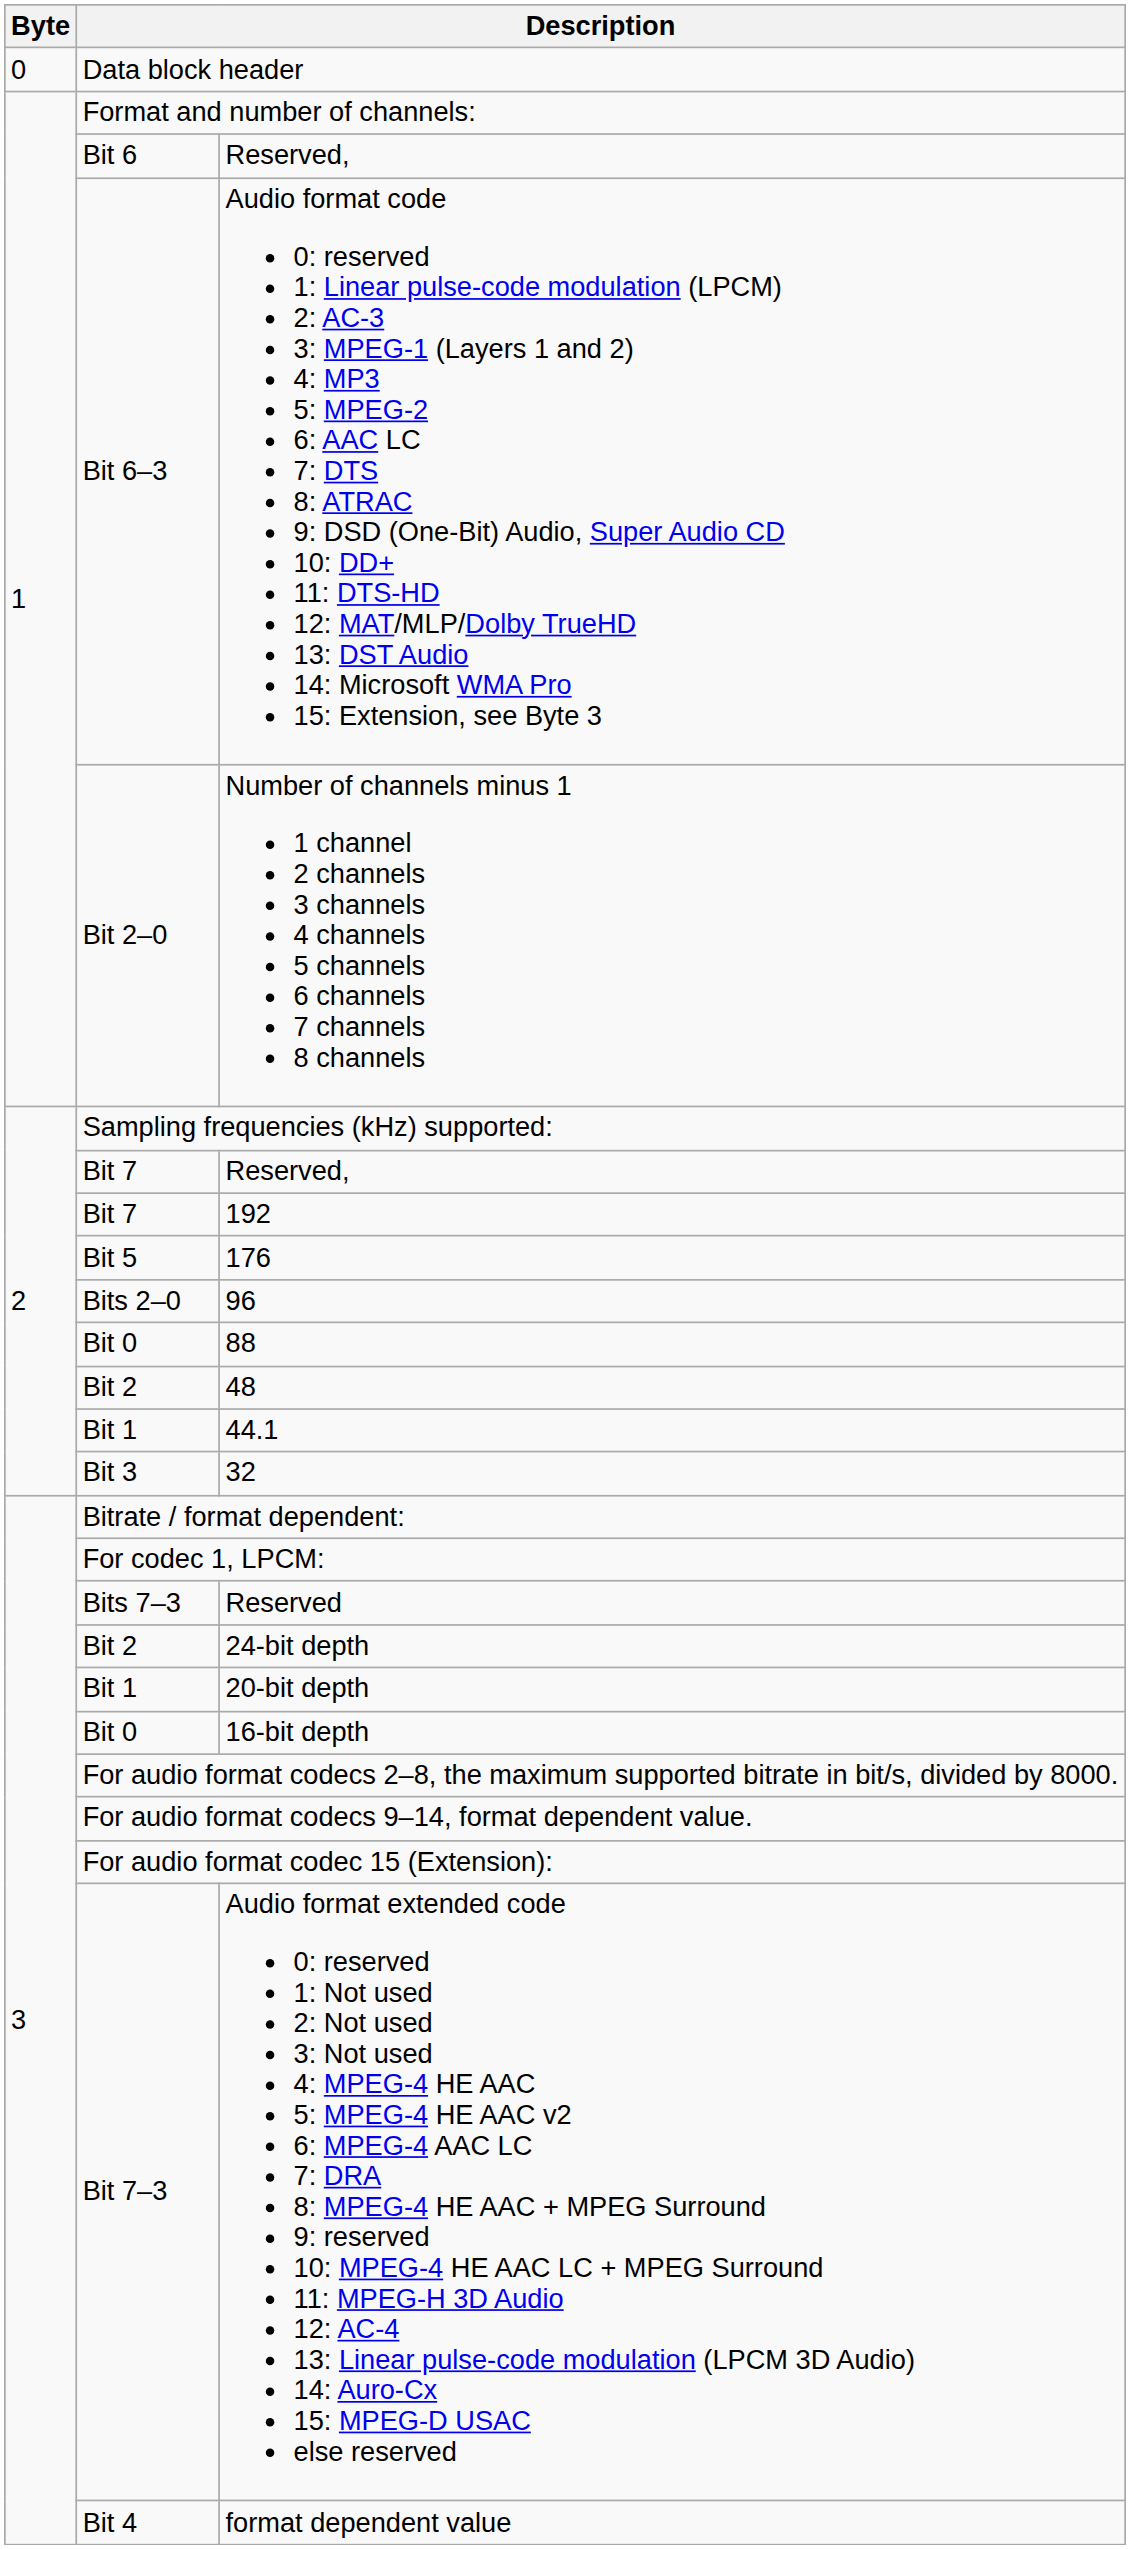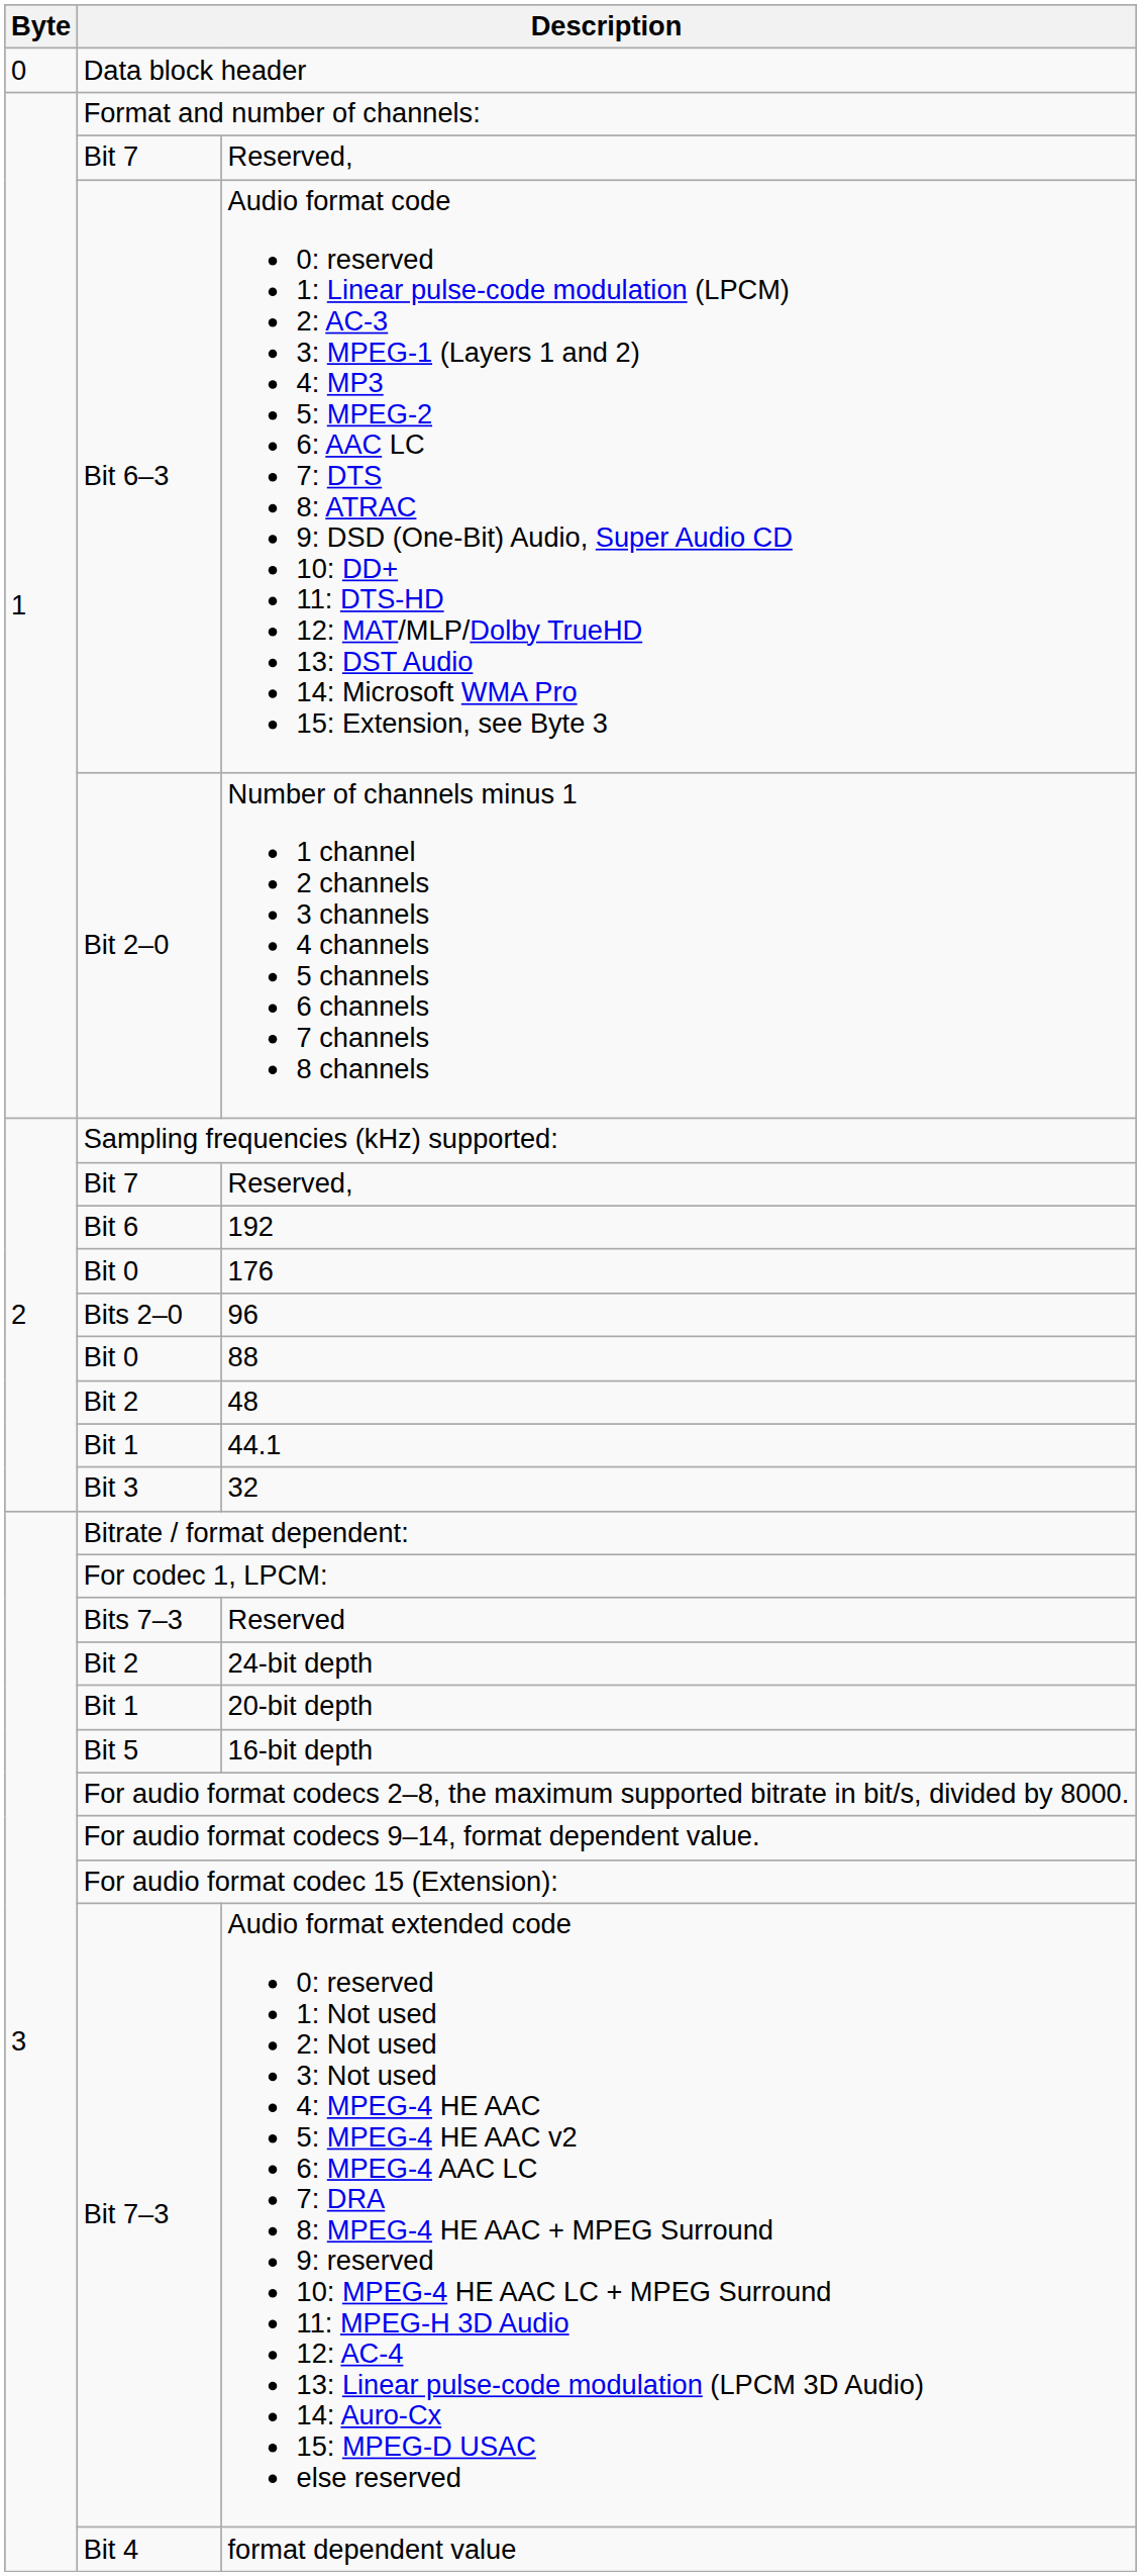1 / Reserved, | column 2: Bit 6 -> Bit 7
192 | column 2: Bit 7 -> Bit 6
176 | column 2: Bit 5 -> Bit 0
16-bit depth | column 2: Bit 0 -> Bit 5
